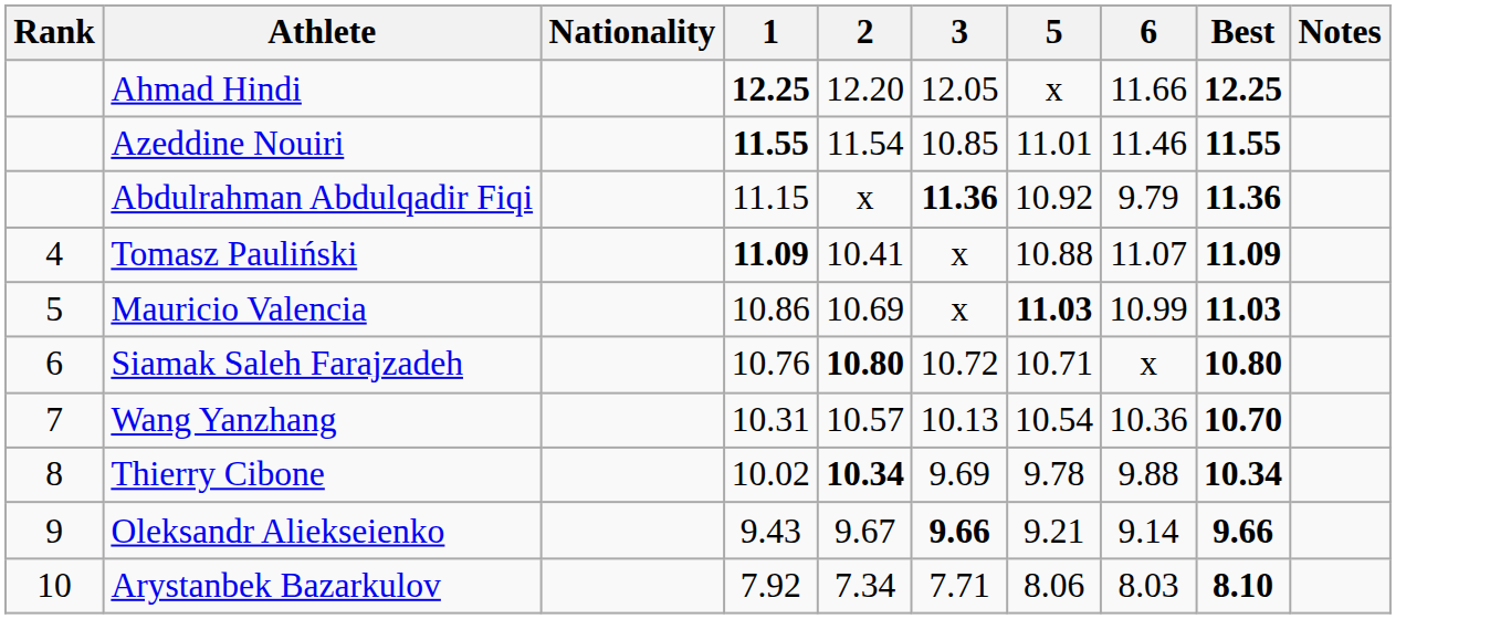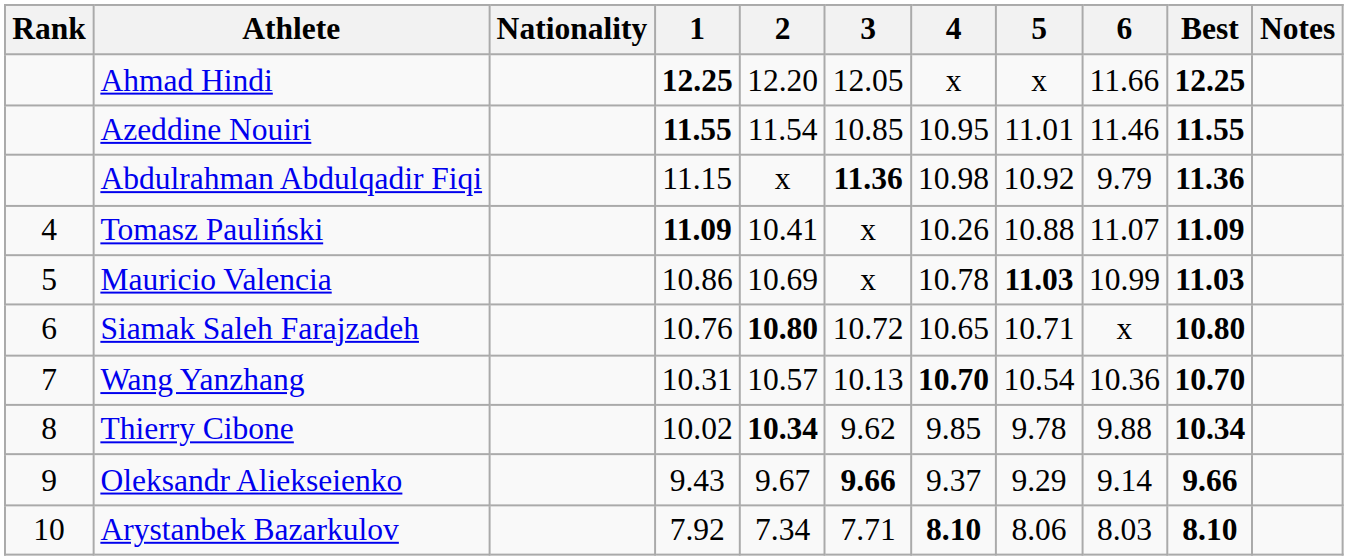+ column: 4 | x | 10.95 | 10.98 | 10.26 | 10.78 | 10.65 | 10.70 | 9.85 | 9.37 | 8.10
Thierry Cibone | 3: 9.69 -> 9.62
Oleksandr Aliekseienko | 5: 9.21 -> 9.29
